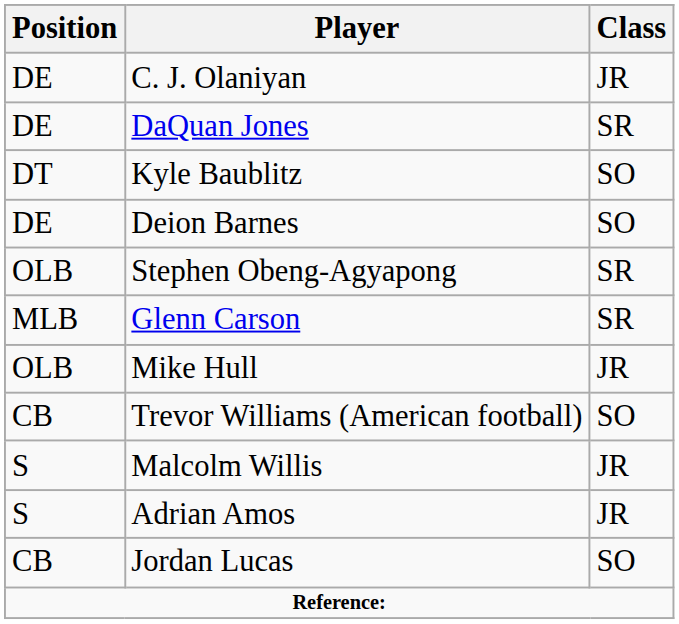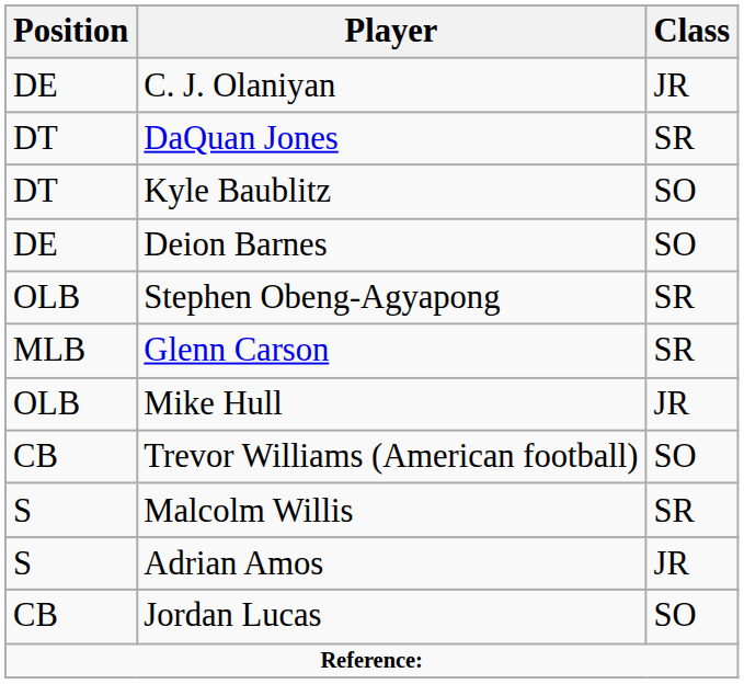DaQuan Jones | Position: DE -> DT
Malcolm Willis | Class: JR -> SR
